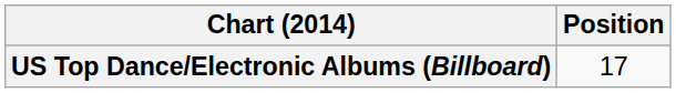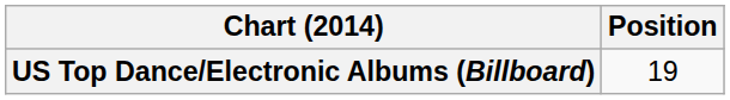US Top Dance/Electronic Albums (Billboard) | Position: 17 -> 19
